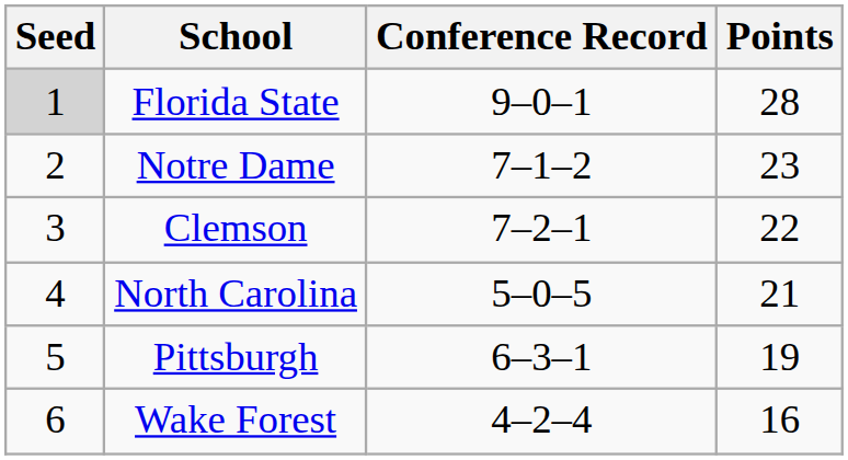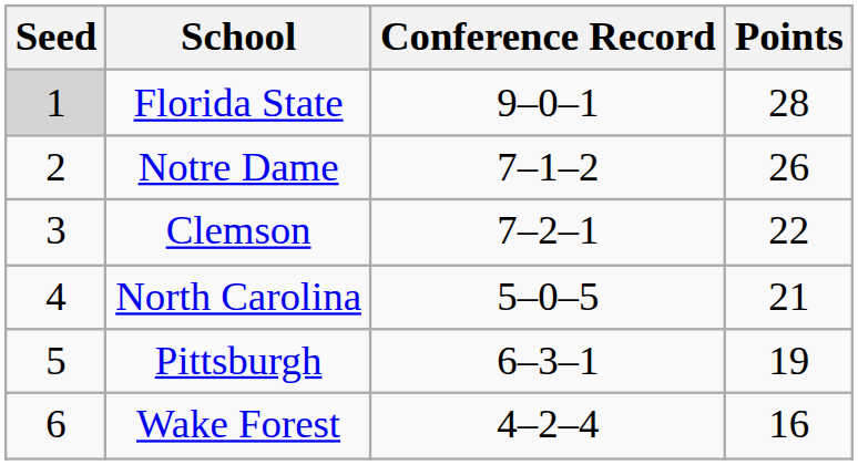Notre Dame | Points: 23 -> 26
